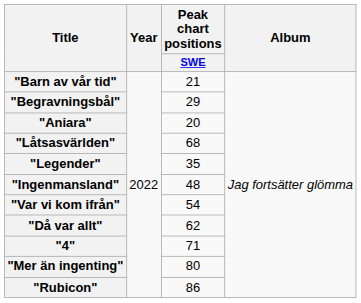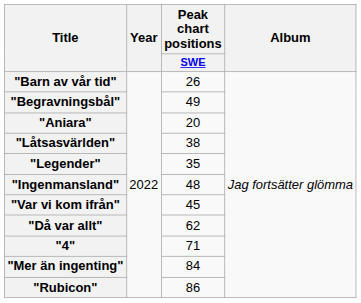"Barn av vår tid" | Peak chart positions / SWE: 21 -> 26
"Begravningsbål" | Peak chart positions / SWE: 29 -> 49
"Låtsasvärlden" | Peak chart positions / SWE: 68 -> 38
"Var vi kom ifrån" | Peak chart positions / SWE: 54 -> 45
"Mer än ingenting" | Peak chart positions / SWE: 80 -> 84
